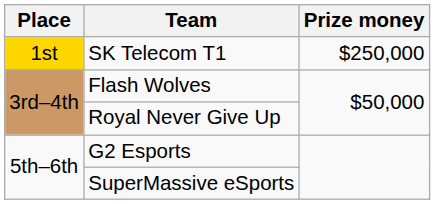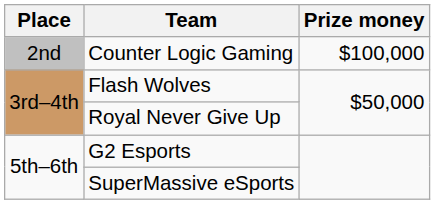- row: 1st | SK Telecom T1 | $250,000
+ row: 2nd | Counter Logic Gaming | $100,000
